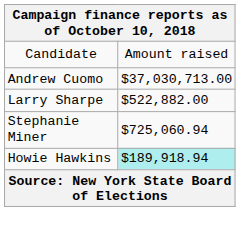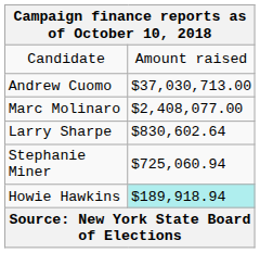+ row: Marc Molinaro | $2,408,077.00
Larry Sharpe | column 2: $522,882.00 -> $830,602.64
